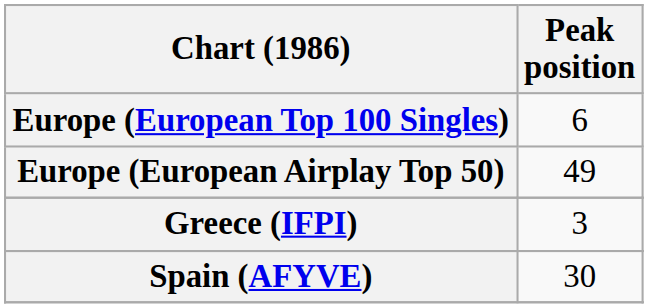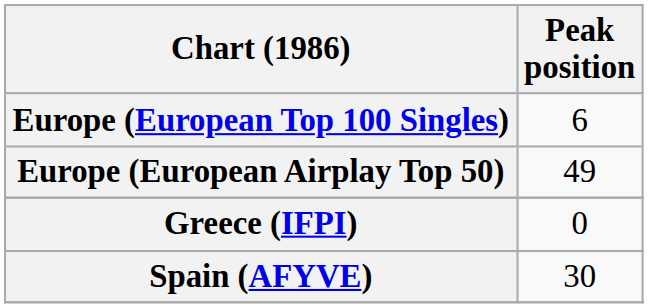Greece (IFPI) | Peak position: 3 -> 0
